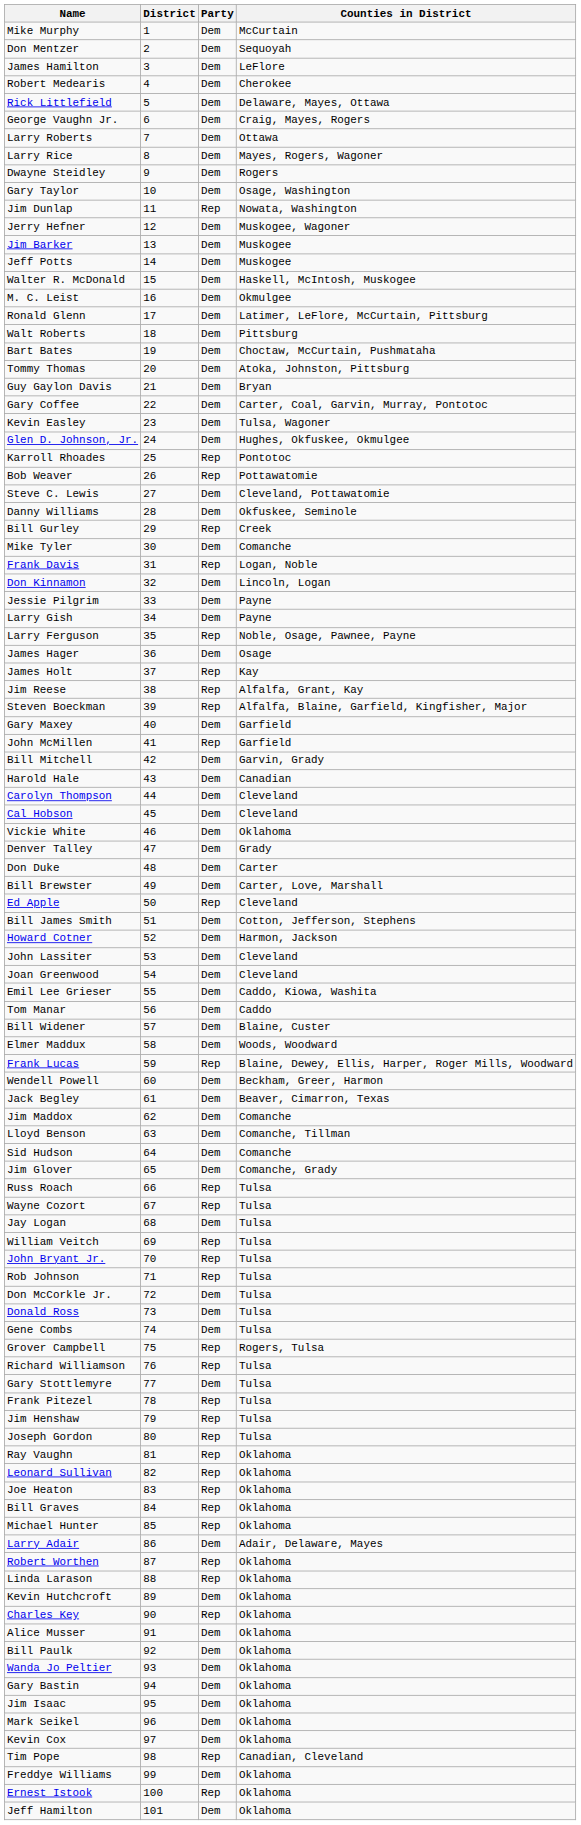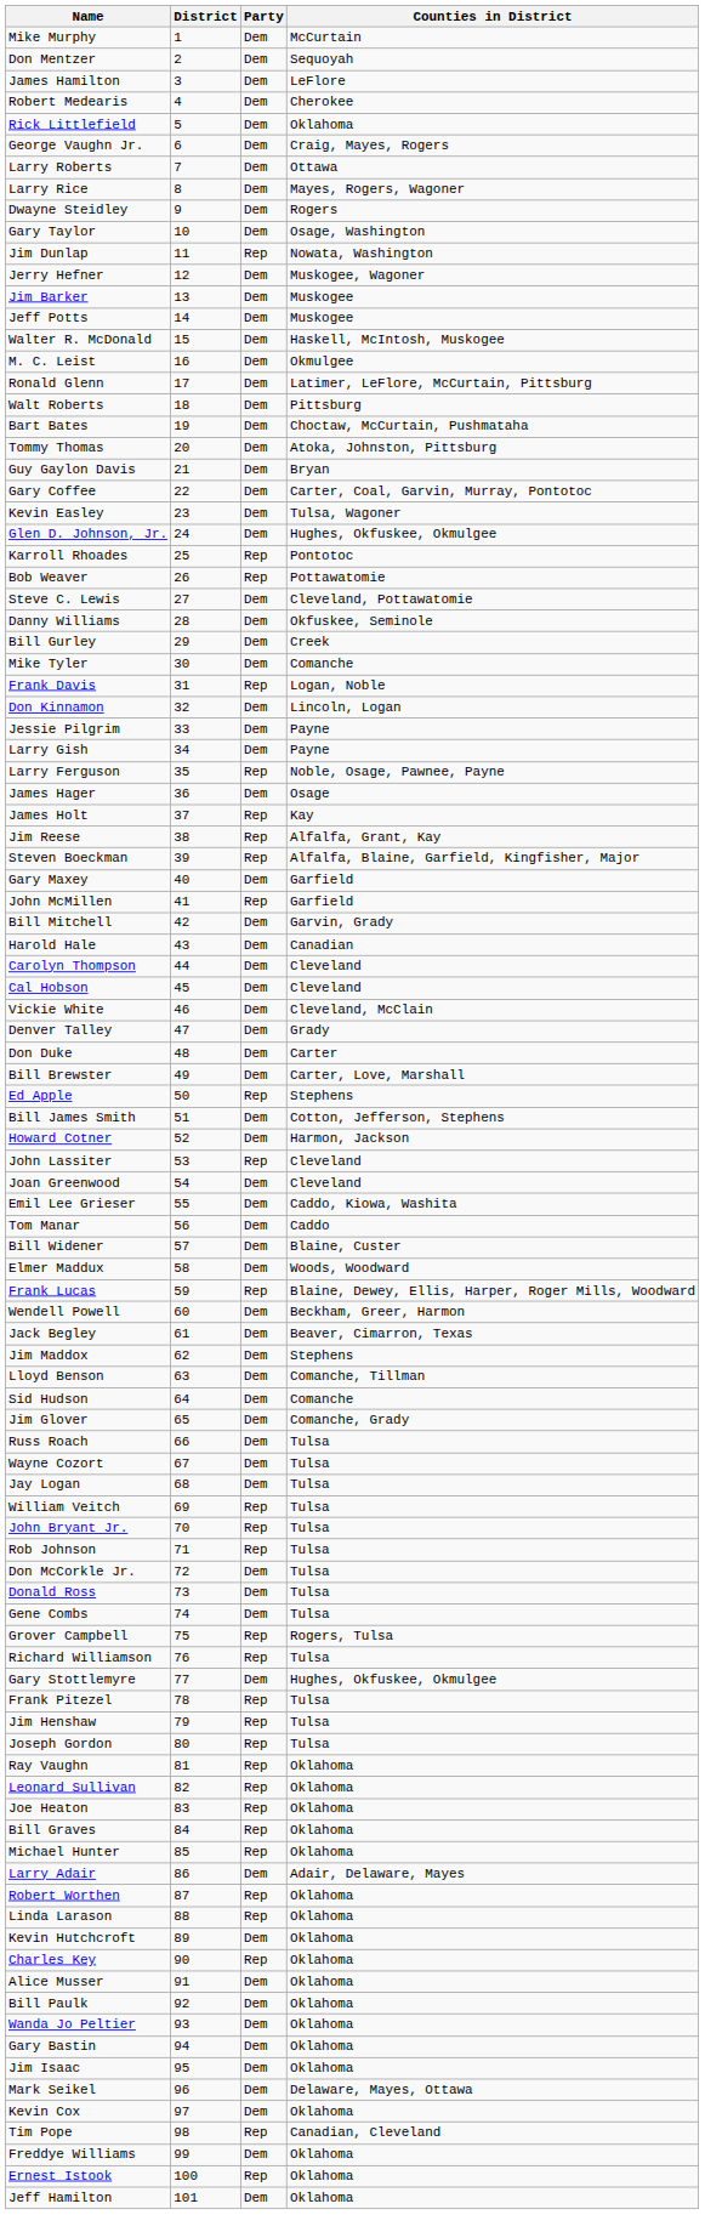Rick Littlefield | Counties in District: Delaware, Mayes, Ottawa -> Oklahoma
Bill Gurley | Party: Rep -> Dem
Vickie White | Counties in District: Oklahoma -> Cleveland, McClain
Ed Apple | Counties in District: Cleveland -> Stephens
John Lassiter | Party: Dem -> Rep
Jim Maddox | Counties in District: Comanche -> Stephens
Russ Roach | Party: Rep -> Dem
Wayne Cozort | Party: Rep -> Dem
Gary Stottlemyre | Counties in District: Tulsa -> Hughes, Okfuskee, Okmulgee
Mark Seikel | Counties in District: Oklahoma -> Delaware, Mayes, Ottawa
